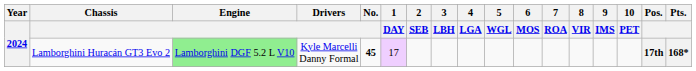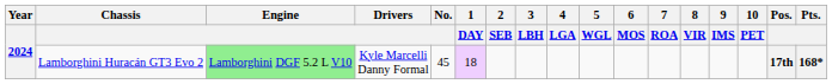Lamborghini Huracán GT3 Evo 2 | No.: bold -> normal
Lamborghini Huracán GT3 Evo 2 | 1 / DAY: 17 -> 18
